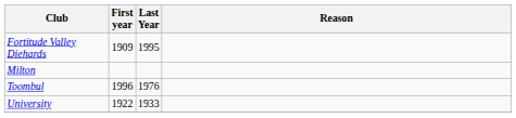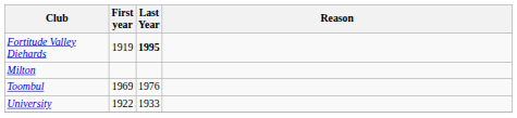Fortitude Valley Diehards | First year: 1909 -> 1919
Fortitude Valley Diehards | Last Year: normal -> bold
Toombul | First year: 1996 -> 1969
